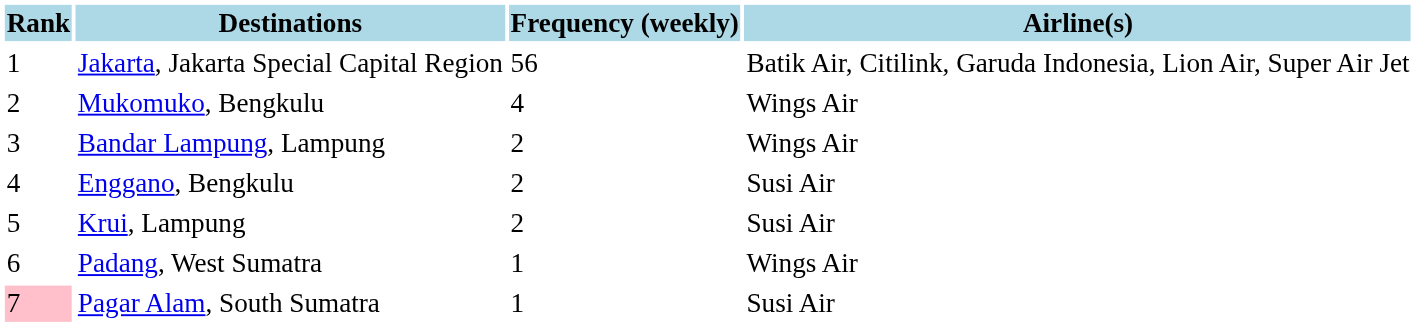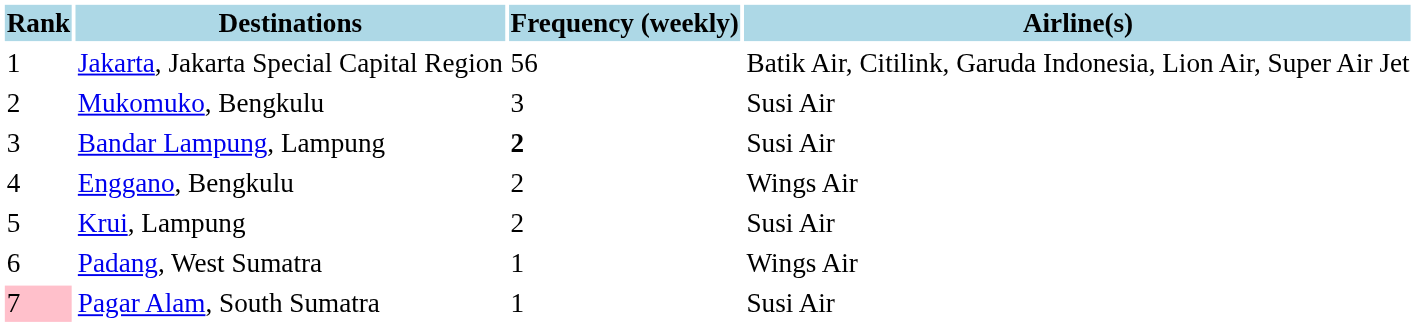Mukomuko, Bengkulu | Frequency (weekly): 4 -> 3
Mukomuko, Bengkulu | Airline(s): Wings Air -> Susi Air
Bandar Lampung, Lampung | Frequency (weekly): normal -> bold
Bandar Lampung, Lampung | Airline(s): Wings Air -> Susi Air
Enggano, Bengkulu | Airline(s): Susi Air -> Wings Air
